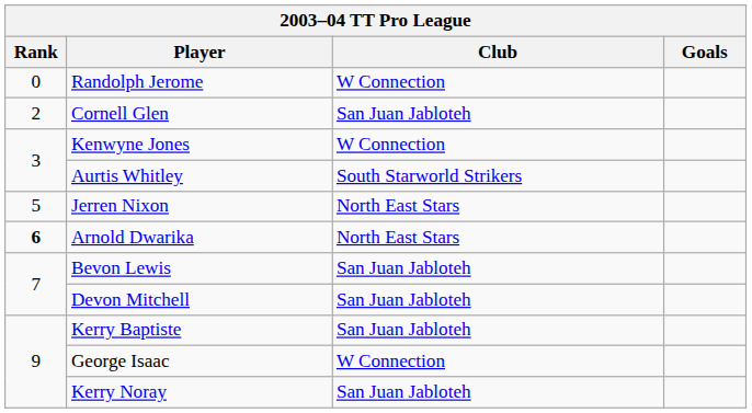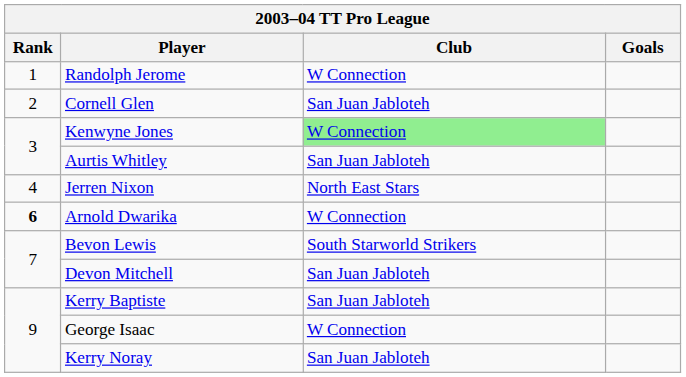Randolph Jerome | Rank: 0 -> 1
Kenwyne Jones | Club: no background -> lightgreen background
Aurtis Whitley | Club: South Starworld Strikers -> San Juan Jabloteh
Jerren Nixon | Rank: 5 -> 4
Arnold Dwarika | Club: North East Stars -> W Connection
Bevon Lewis | Club: San Juan Jabloteh -> South Starworld Strikers
